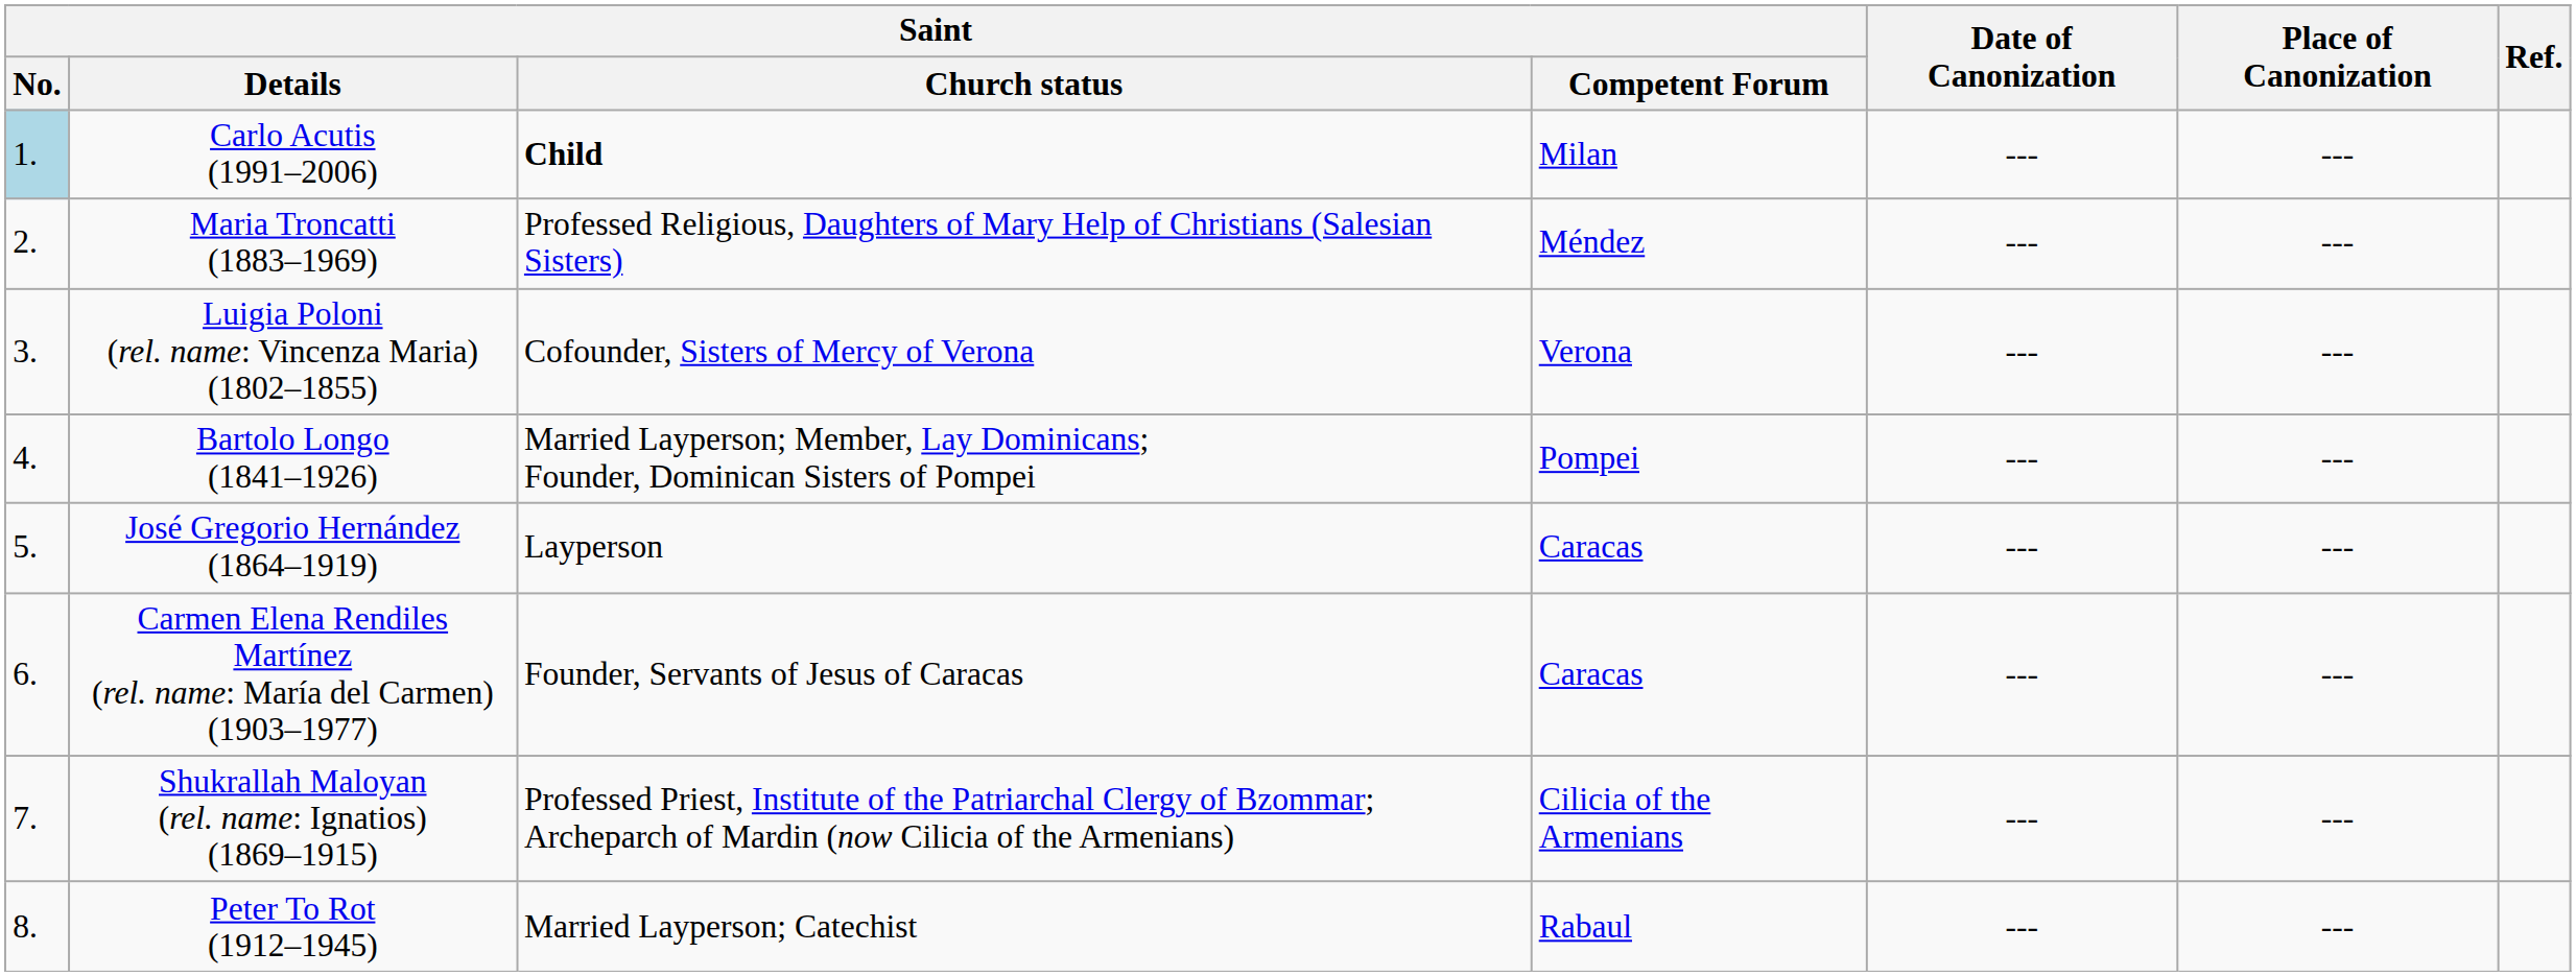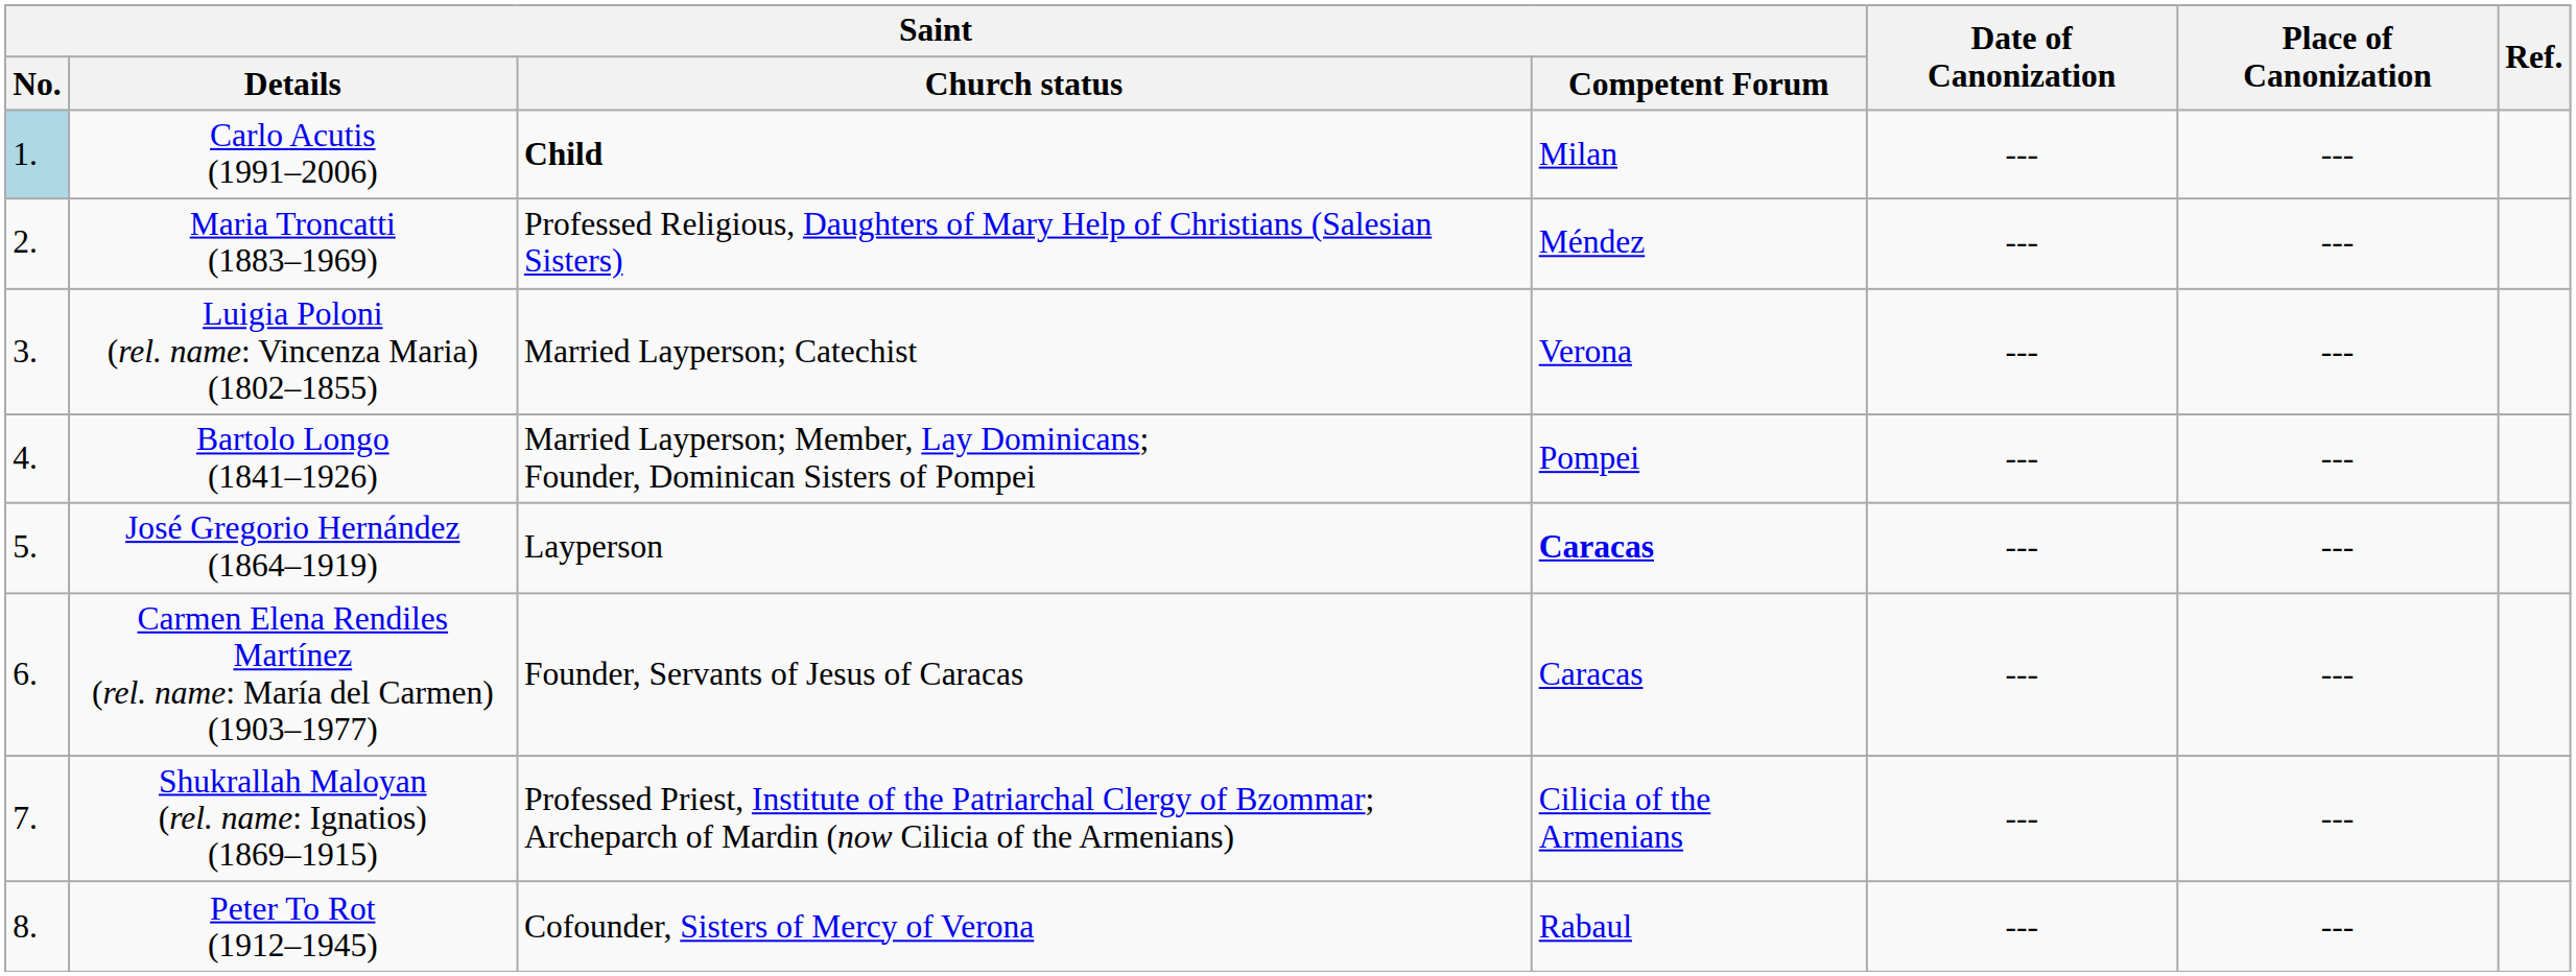Luigia Poloni (rel. name: Vincenza Maria) (1802–1855) | Saint / Church status: Cofounder, Sisters of Mercy of Verona -> Married Layperson; Catechist
José Gregorio Hernández (1864–1919) | Saint / Competent Forum: normal -> bold
Peter To Rot (1912–1945) | Saint / Church status: Married Layperson; Catechist -> Cofounder, Sisters of Mercy of Verona
